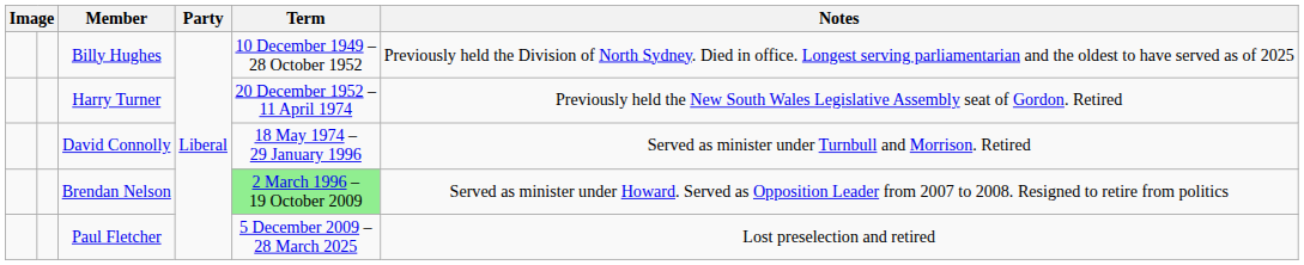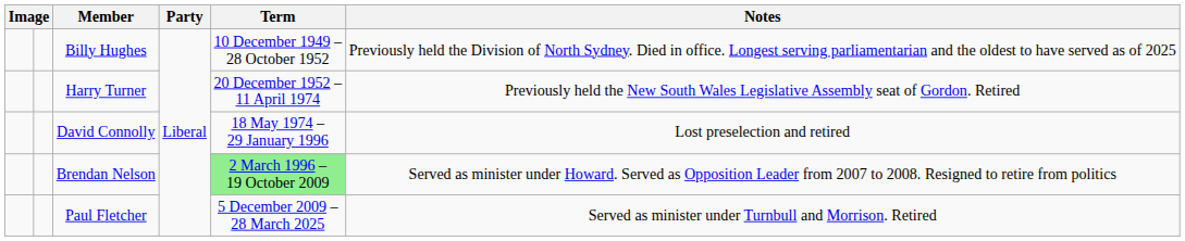David Connolly | Notes: Served as minister under Turnbull and Morrison. Retired -> Lost preselection and retired
Paul Fletcher | Notes: Lost preselection and retired -> Served as minister under Turnbull and Morrison. Retired
